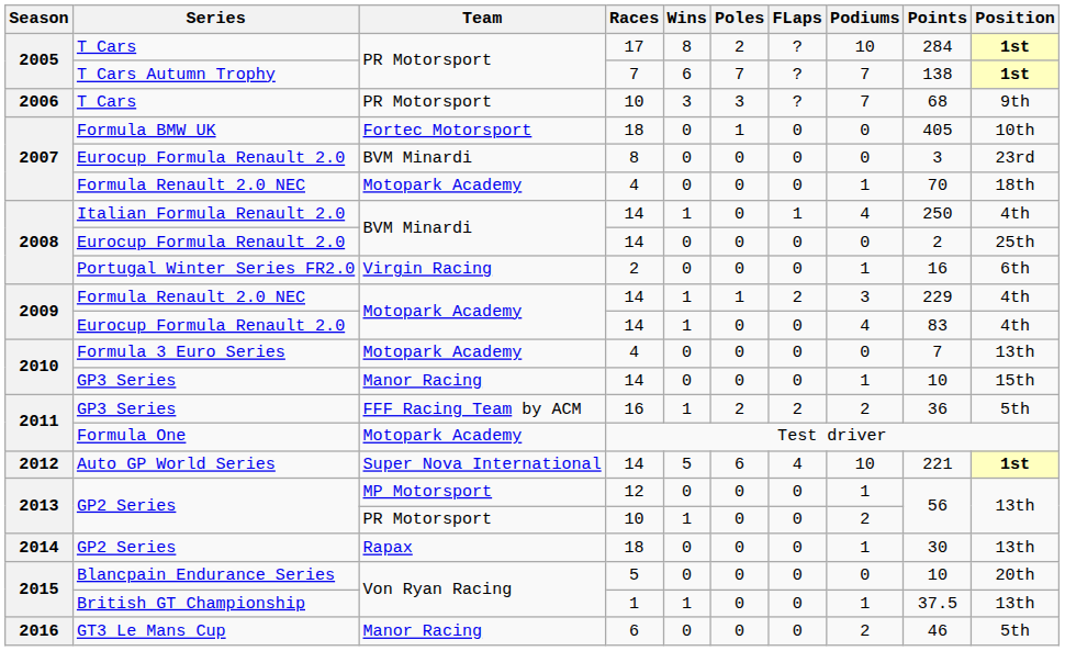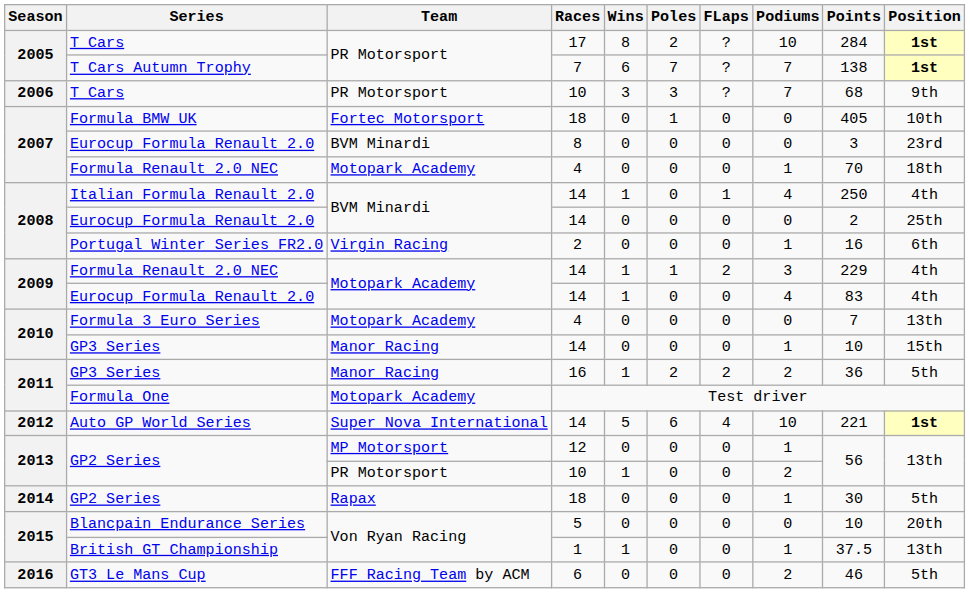GP3 Series / 16 | Team: FFF Racing Team by ACM -> Manor Racing
GP2 Series / 18 | Position: 13th -> 5th
GT3 Le Mans Cup | Team: Manor Racing -> FFF Racing Team by ACM
